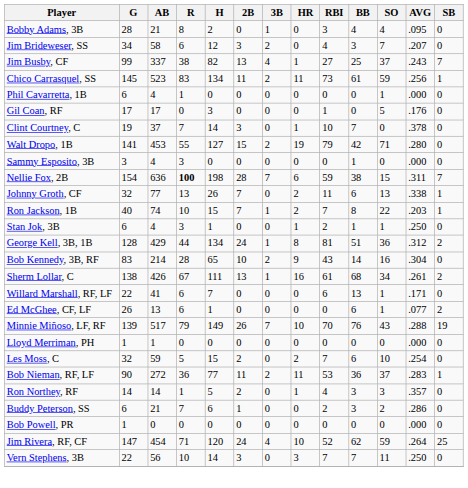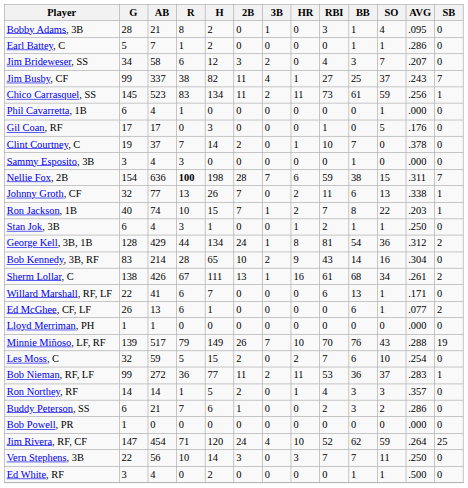Bobby Adams, 3B | BB: 4 -> 1
+ row: Earl Battey, C | 5 | 7 | 1 | 2 | 0 | 0 | 0 | 0 | 1 | 1 | .286 | 0
Jim Busby, CF | 2B: 13 -> 11
Clint Courtney, C | 2B: 3 -> 2
- row: Walt Dropo, 1B | 141 | 453 | 55 | 127 | 15 | 2 | 19 | 79 | 42 | 71 | .280 | 0
George Kell, 3B, 1B | BB: 51 -> 54
rows swapped: Lloyd Merriman, PH <-> Minnie Miñoso, LF, RF
Bob Nieman, RF, LF | G: 90 -> 99
+ row: Ed White, RF | 3 | 4 | 0 | 2 | 0 | 0 | 0 | 0 | 1 | 1 | .500 | 0
